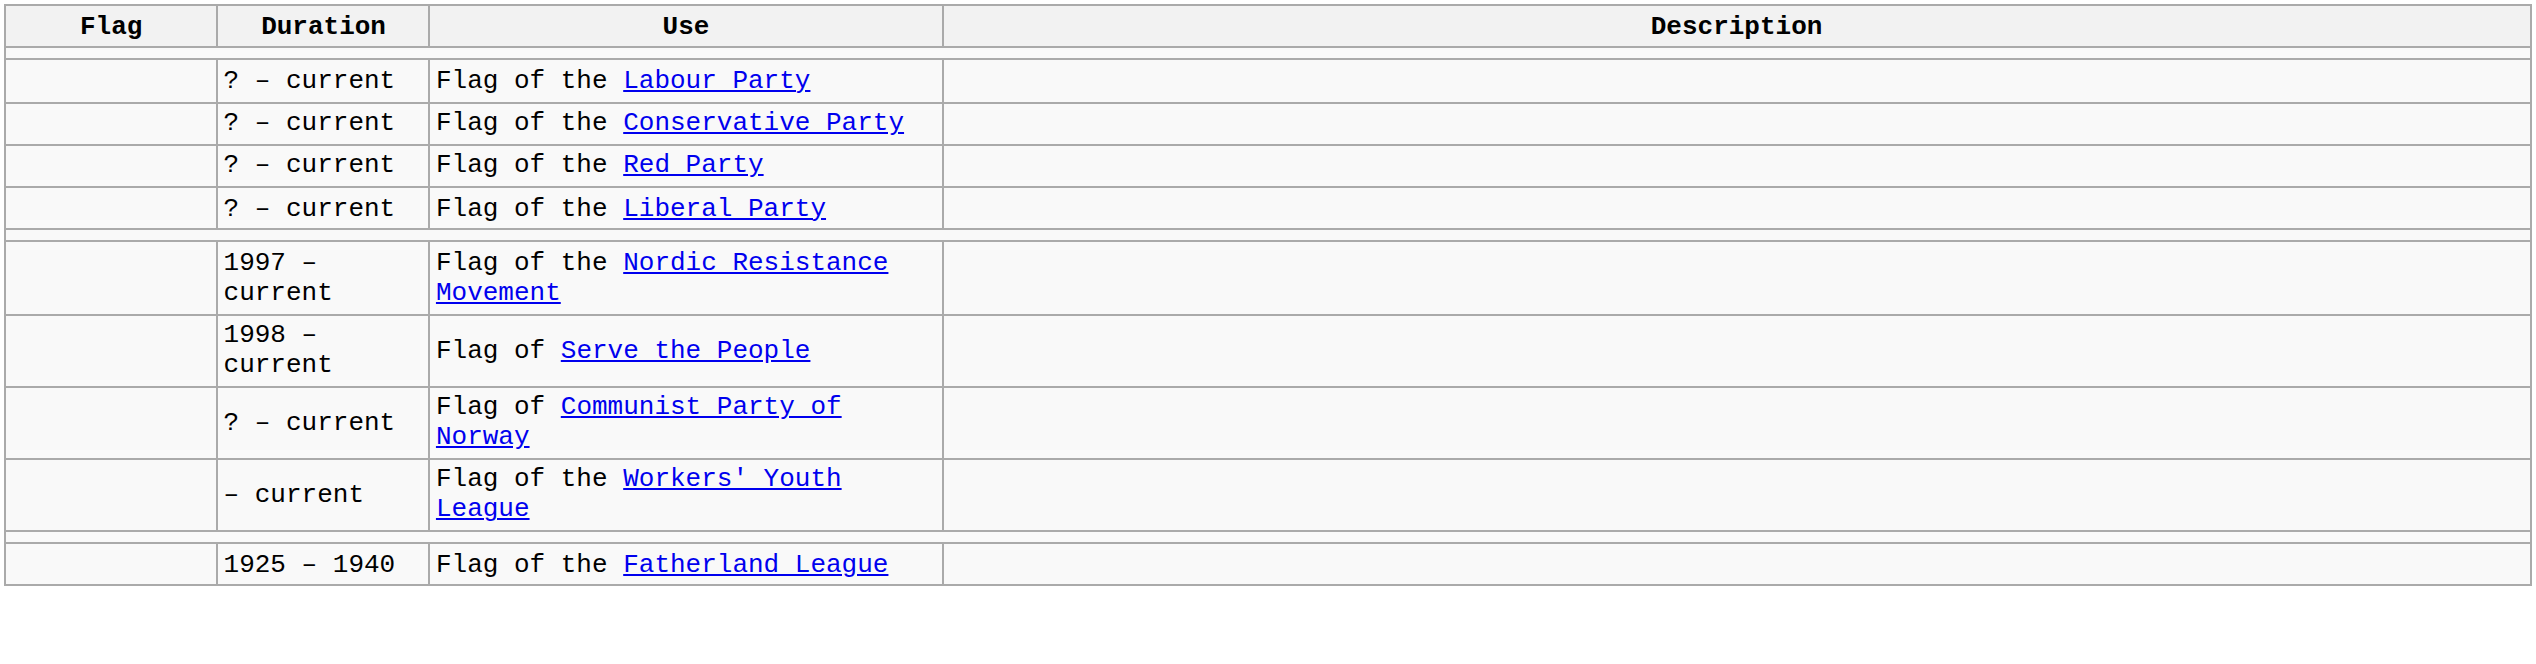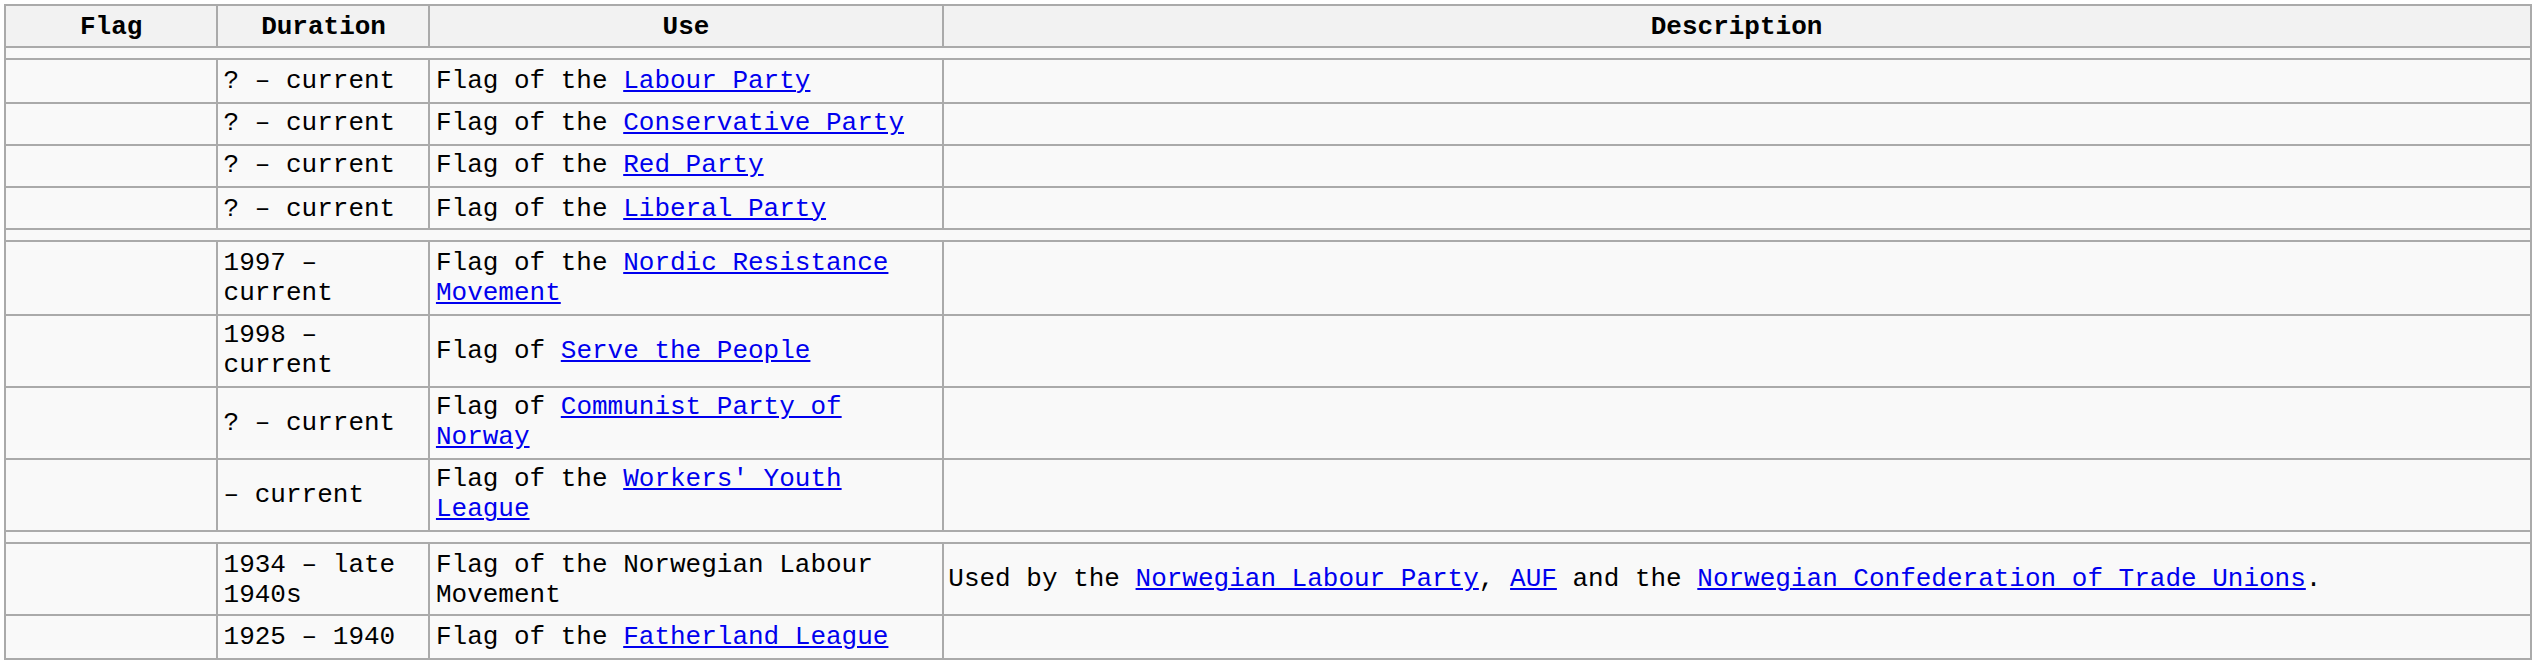+ row: 1934 – late 1940s | Flag of the Norwegian Labour Movement | Used by the Norwegian Labour Party, AUF and the Norwegian Confederation of Trade Unions.
